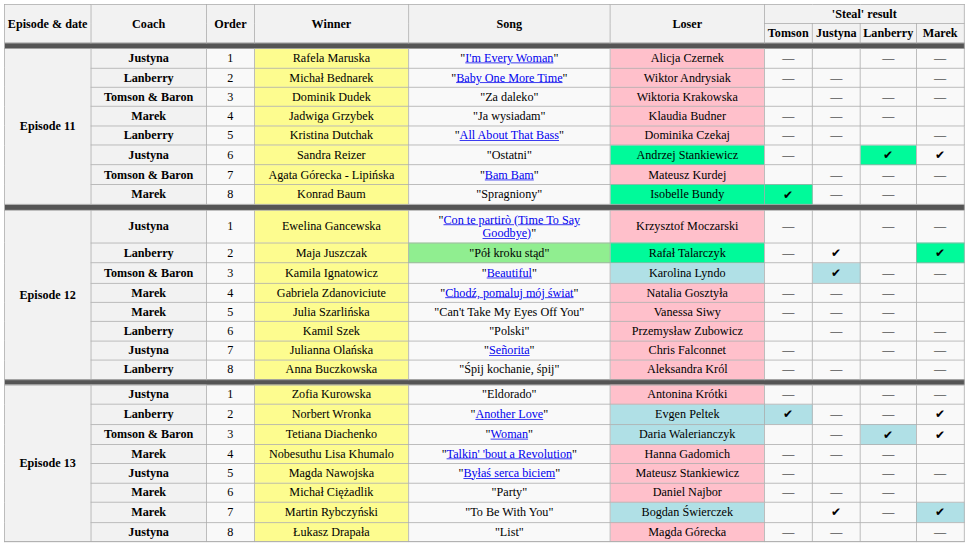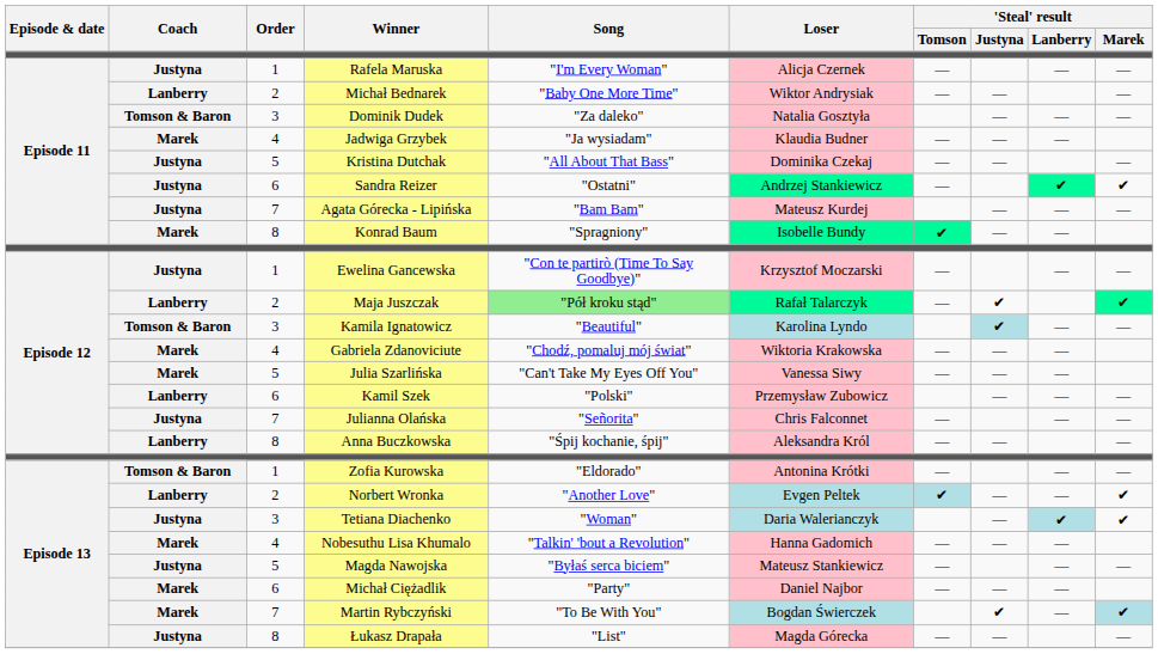Dominik Dudek | Loser: Wiktoria Krakowska -> Natalia Gosztyła
Kristina Dutchak | Coach: Lanberry -> Justyna
Agata Górecka - Lipińska | Coach: Tomson & Baron -> Justyna
Gabriela Zdanoviciute | Loser: Natalia Gosztyła -> Wiktoria Krakowska
Zofia Kurowska | Coach: Justyna -> Tomson & Baron
Tetiana Diachenko | Coach: Tomson & Baron -> Justyna
